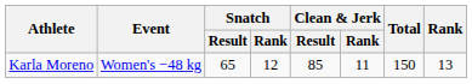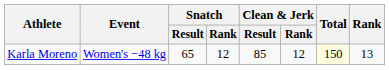Karla Moreno | Clean & Jerk / Rank: 11 -> 12
Karla Moreno | Total: no background -> lightyellow background
